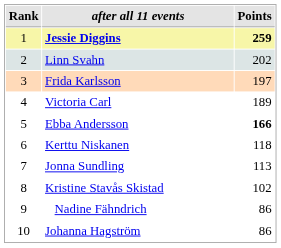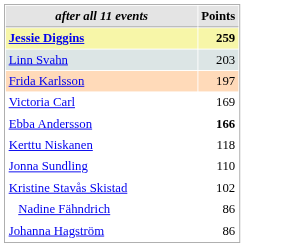- column: Rank | 1 | 2 | 3 | 4 | 5 | 6 | 7 | 8 | 9 | 10
Linn Svahn | Points: 202 -> 203
Victoria Carl | Points: 189 -> 169
Jonna Sundling | Points: 113 -> 110
